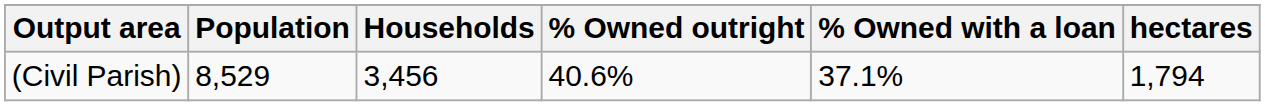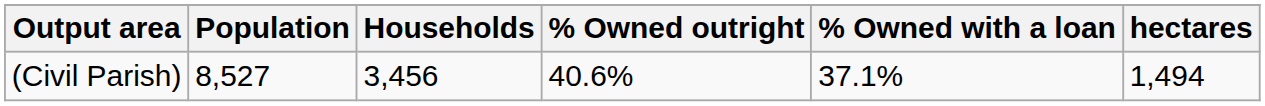(Civil Parish) | Population: 8,529 -> 8,527
(Civil Parish) | hectares: 1,794 -> 1,494
